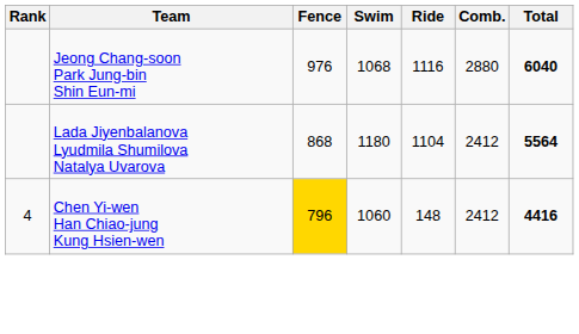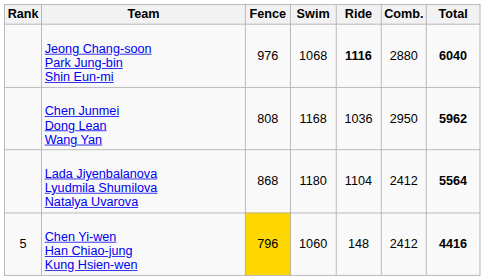Jeong Chang-soon Park Jung-bin Shin Eun-mi | Ride: normal -> bold
+ row: Chen Junmei Dong Lean Wang Yan | 808 | 1168 | 1036 | 2950 | 5962
Chen Yi-wen Han Chiao-jung Kung Hsien-wen | Rank: 4 -> 5
